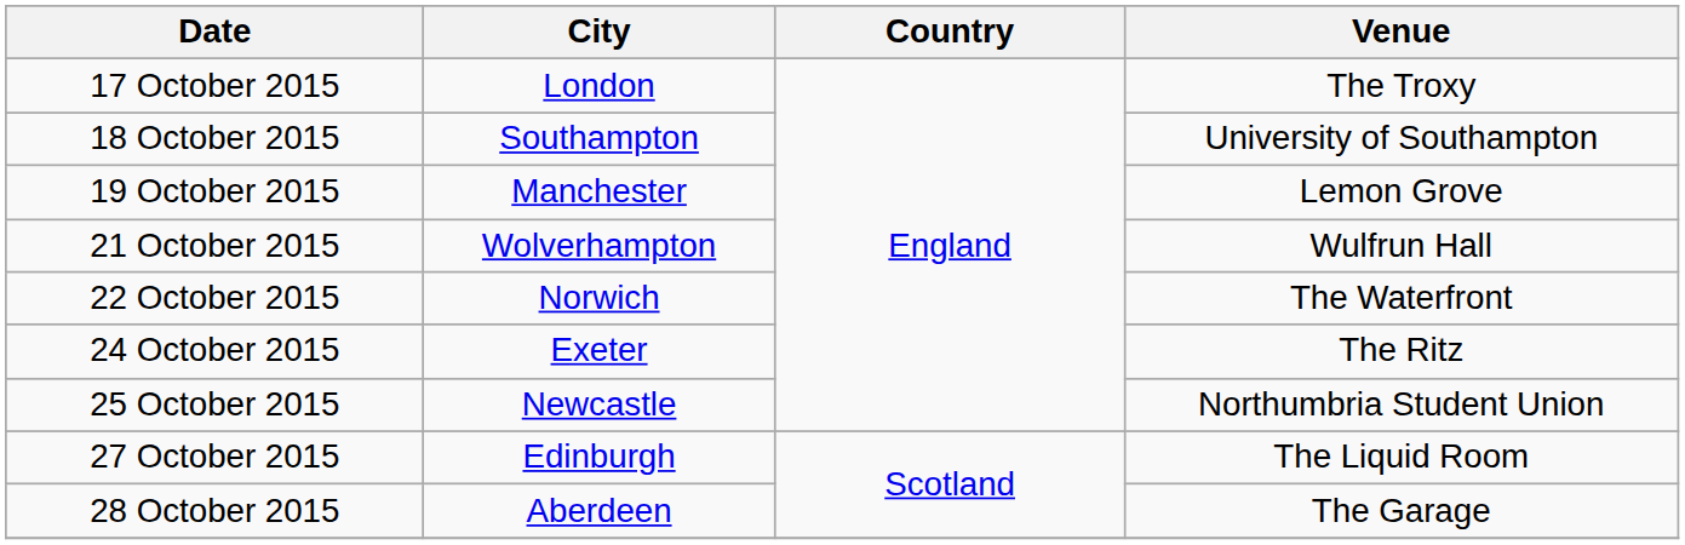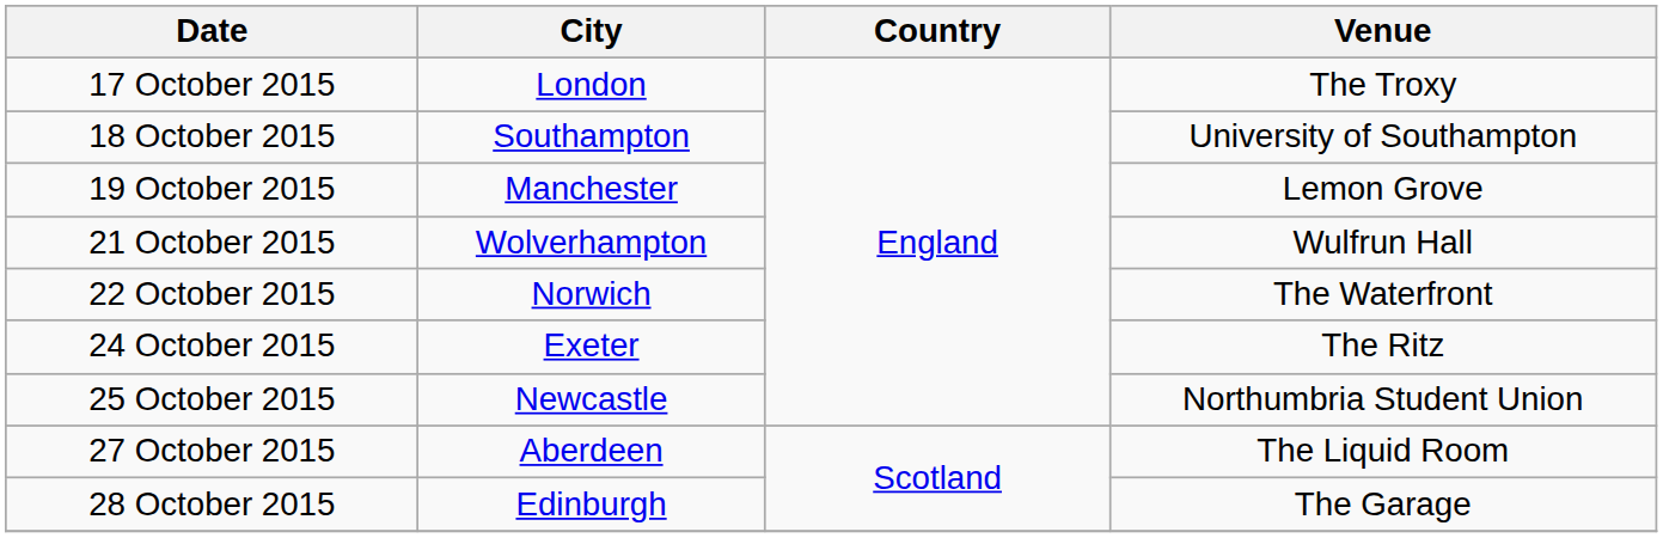27 October 2015 | City: Edinburgh -> Aberdeen
28 October 2015 | City: Aberdeen -> Edinburgh
